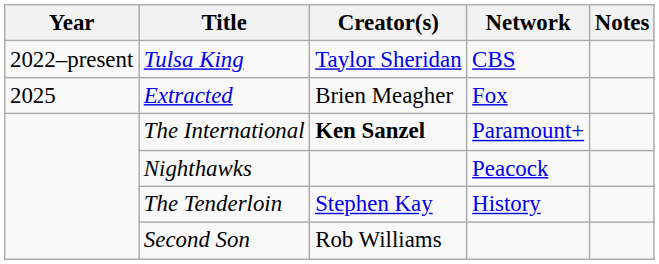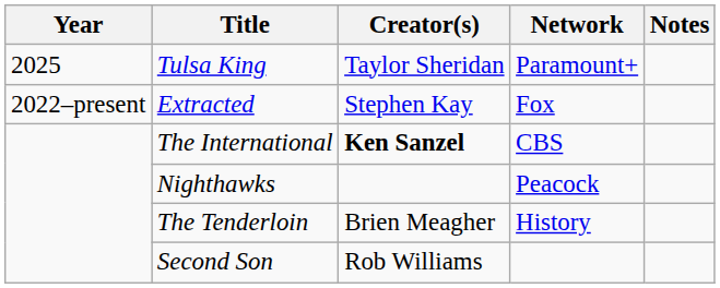Tulsa King | Year: 2022–present -> 2025
Tulsa King | Network: CBS -> Paramount+
Extracted | Year: 2025 -> 2022–present
Extracted | Creator(s): Brien Meagher -> Stephen Kay
The International | Network: Paramount+ -> CBS
The Tenderloin | Creator(s): Stephen Kay -> Brien Meagher
